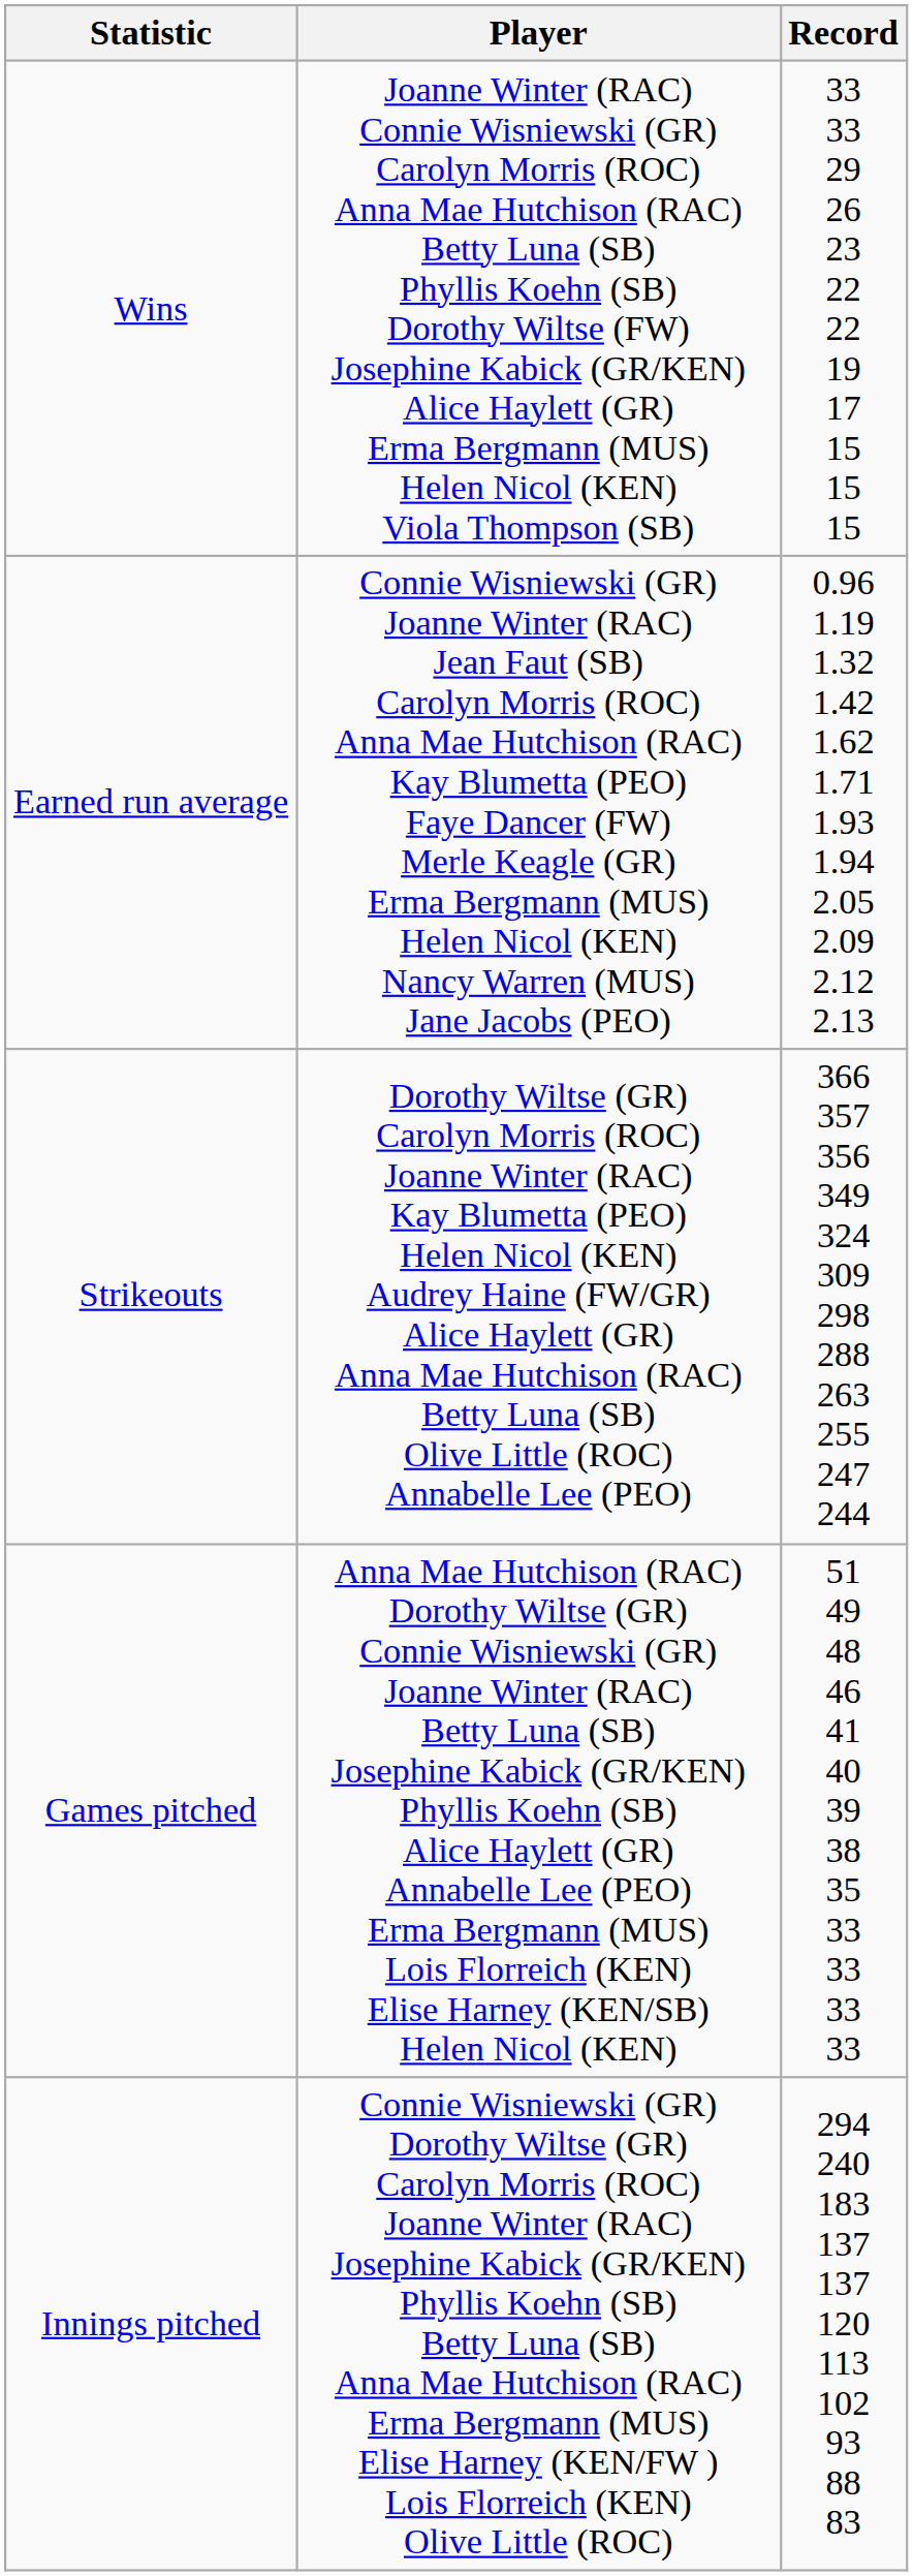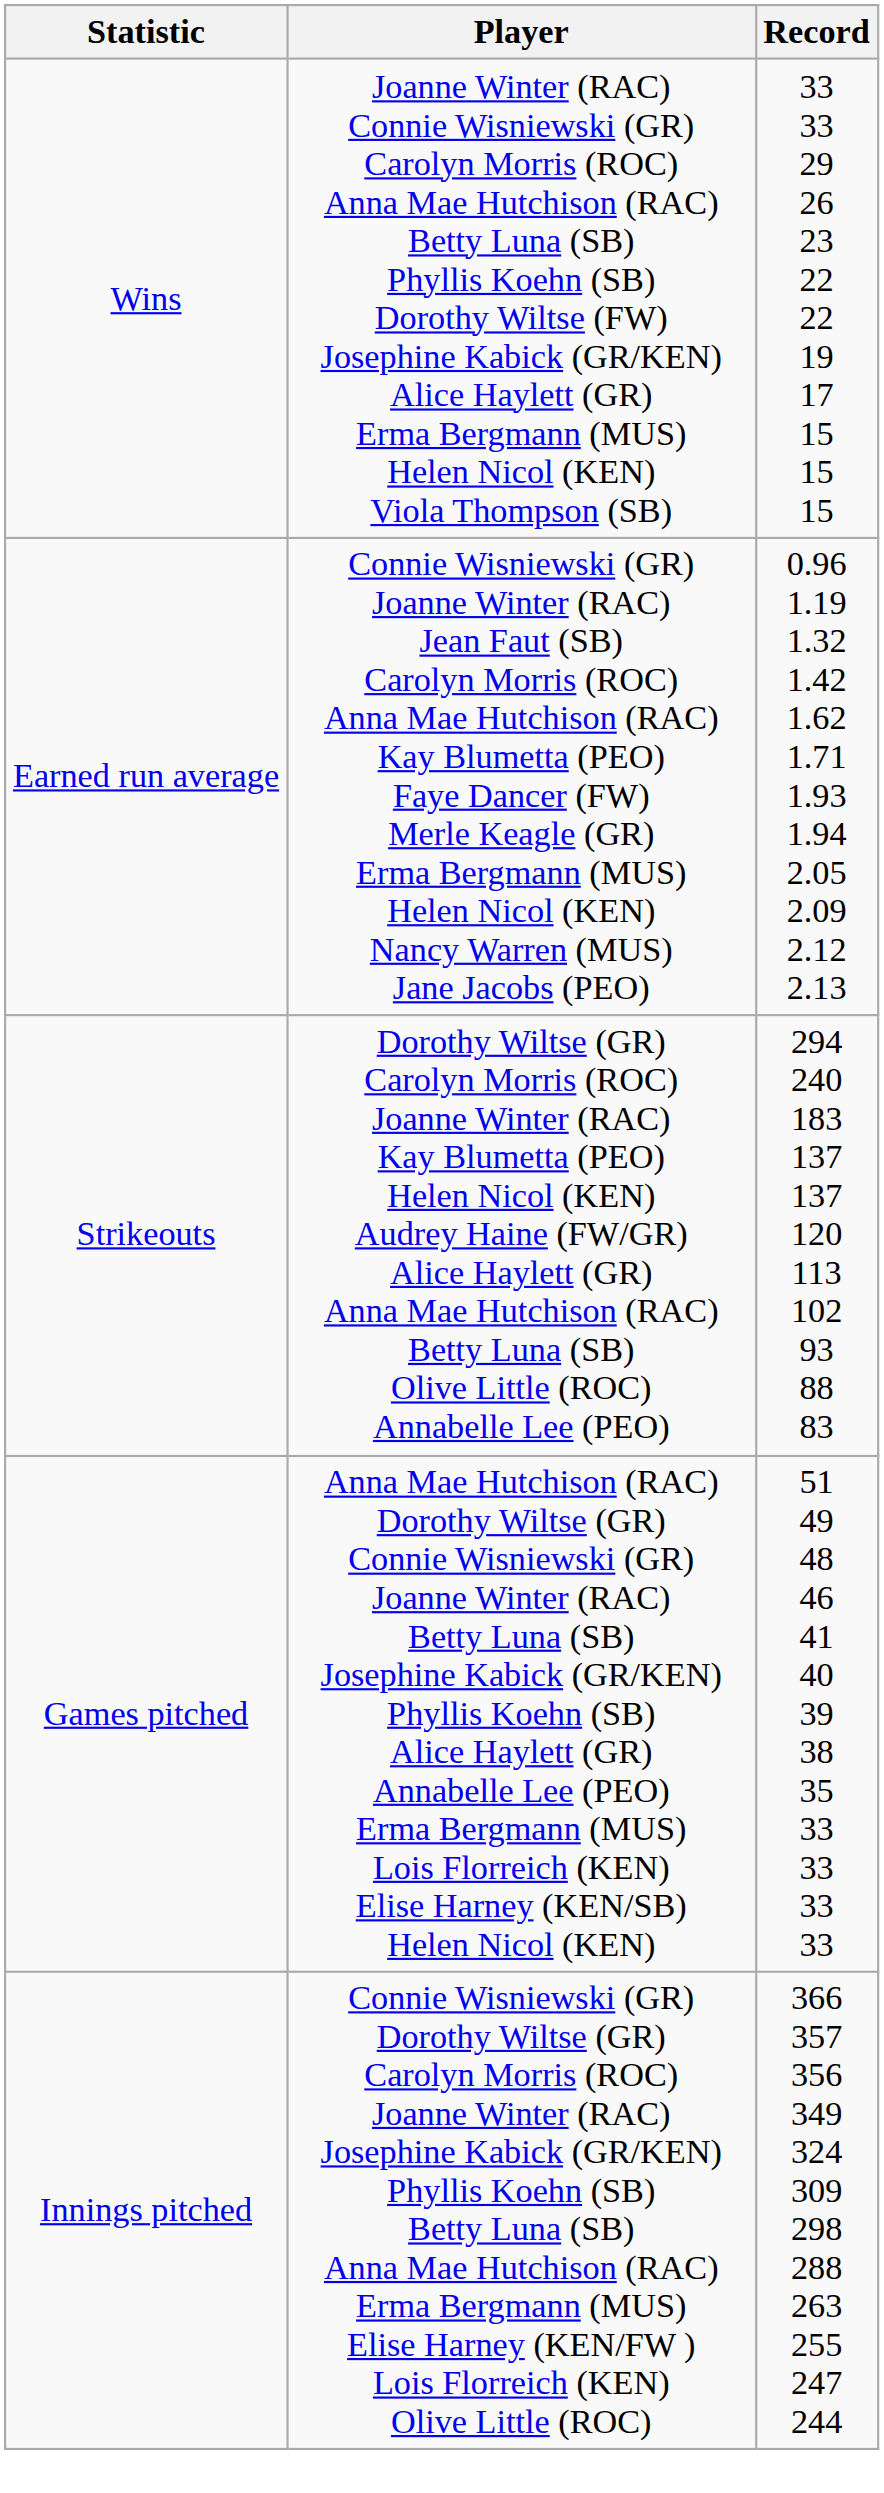Strikeouts | Record: 366 357 356 349 324 309 298 288 263 255 247 244 -> 294 240 183 137 137 120 113 102 93 88 83
Innings pitched | Record: 294 240 183 137 137 120 113 102 93 88 83 -> 366 357 356 349 324 309 298 288 263 255 247 244
